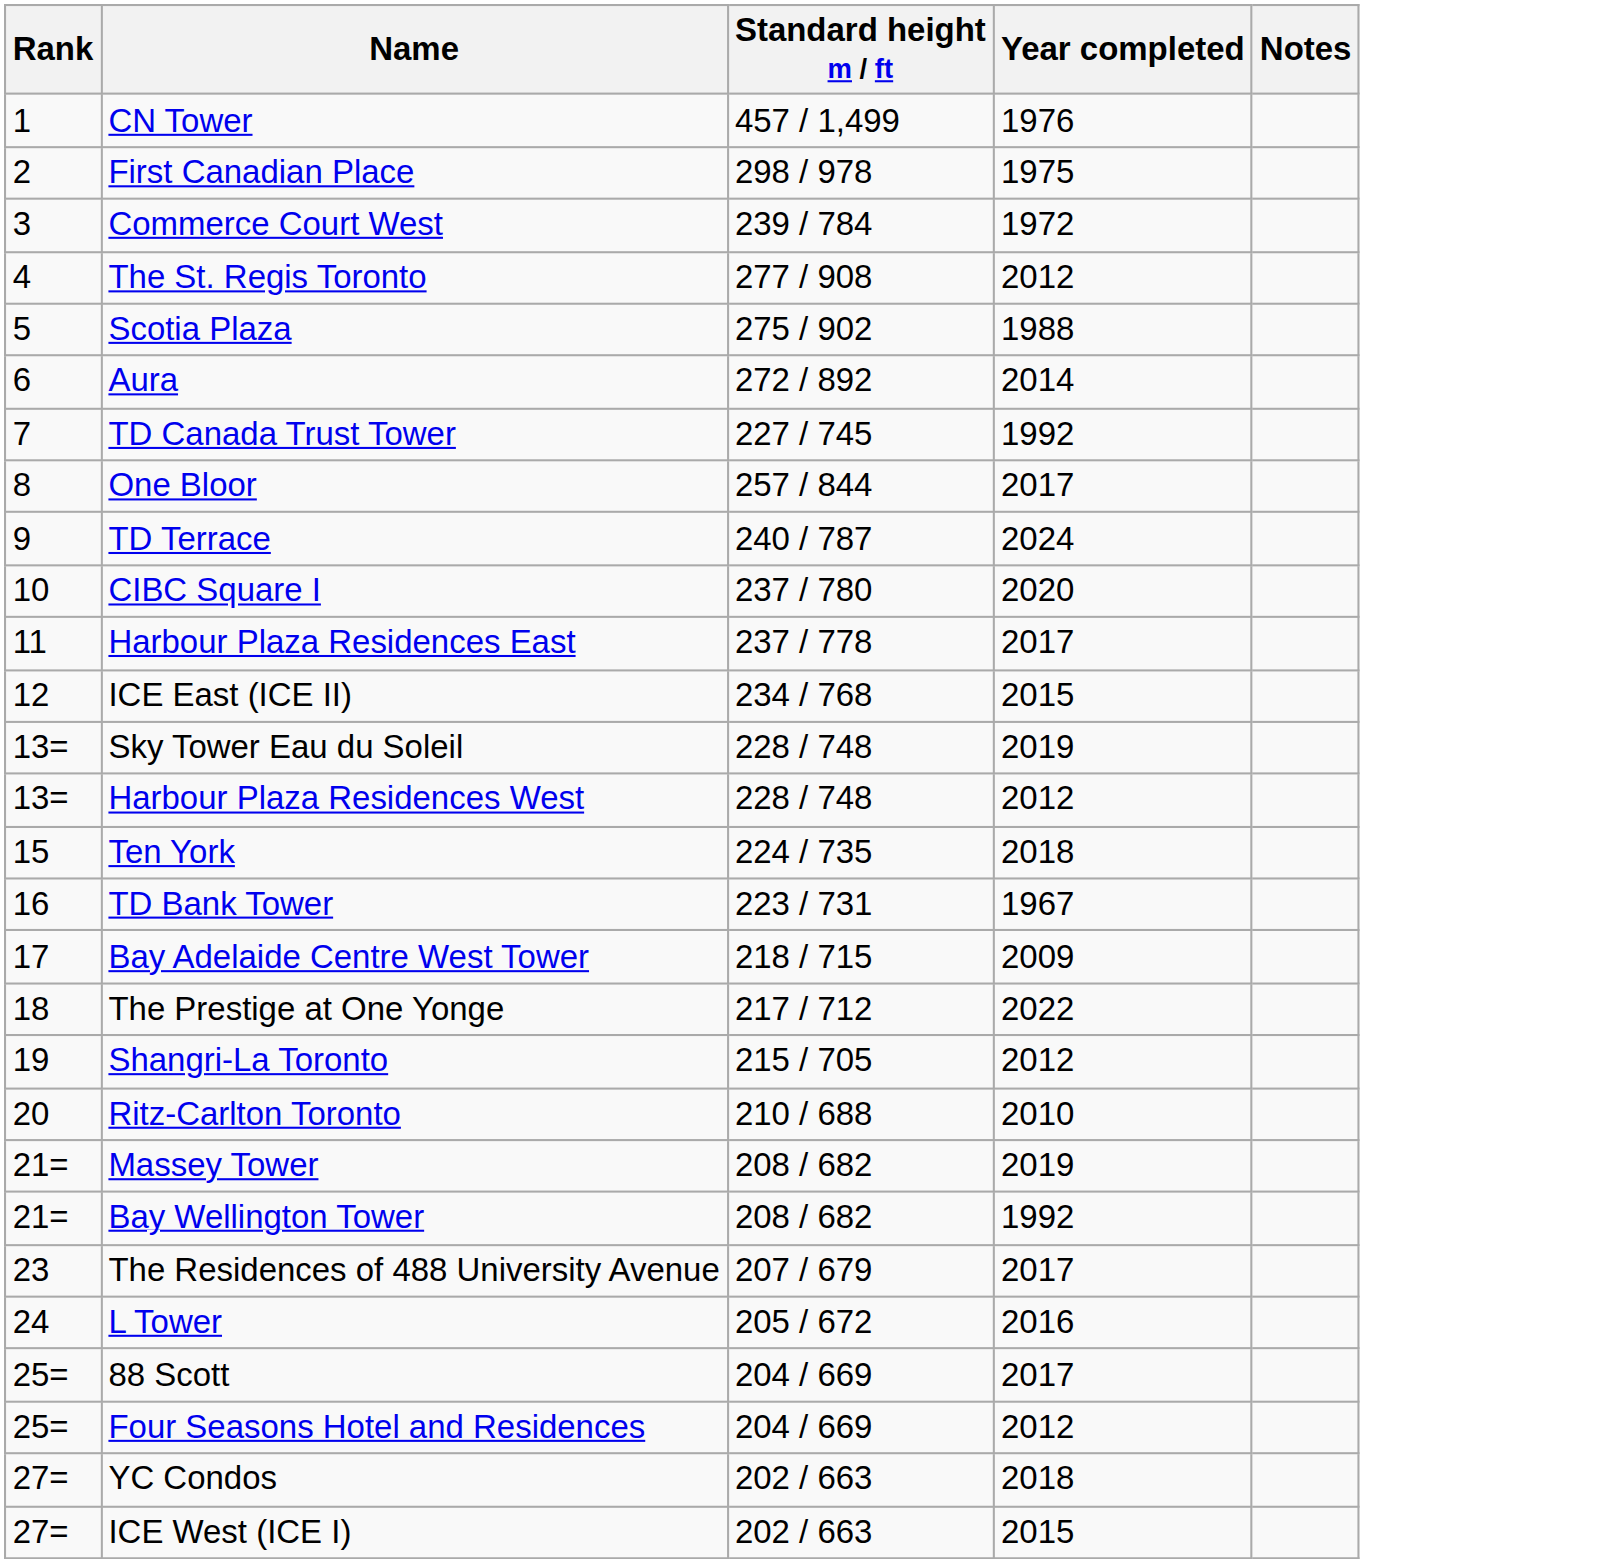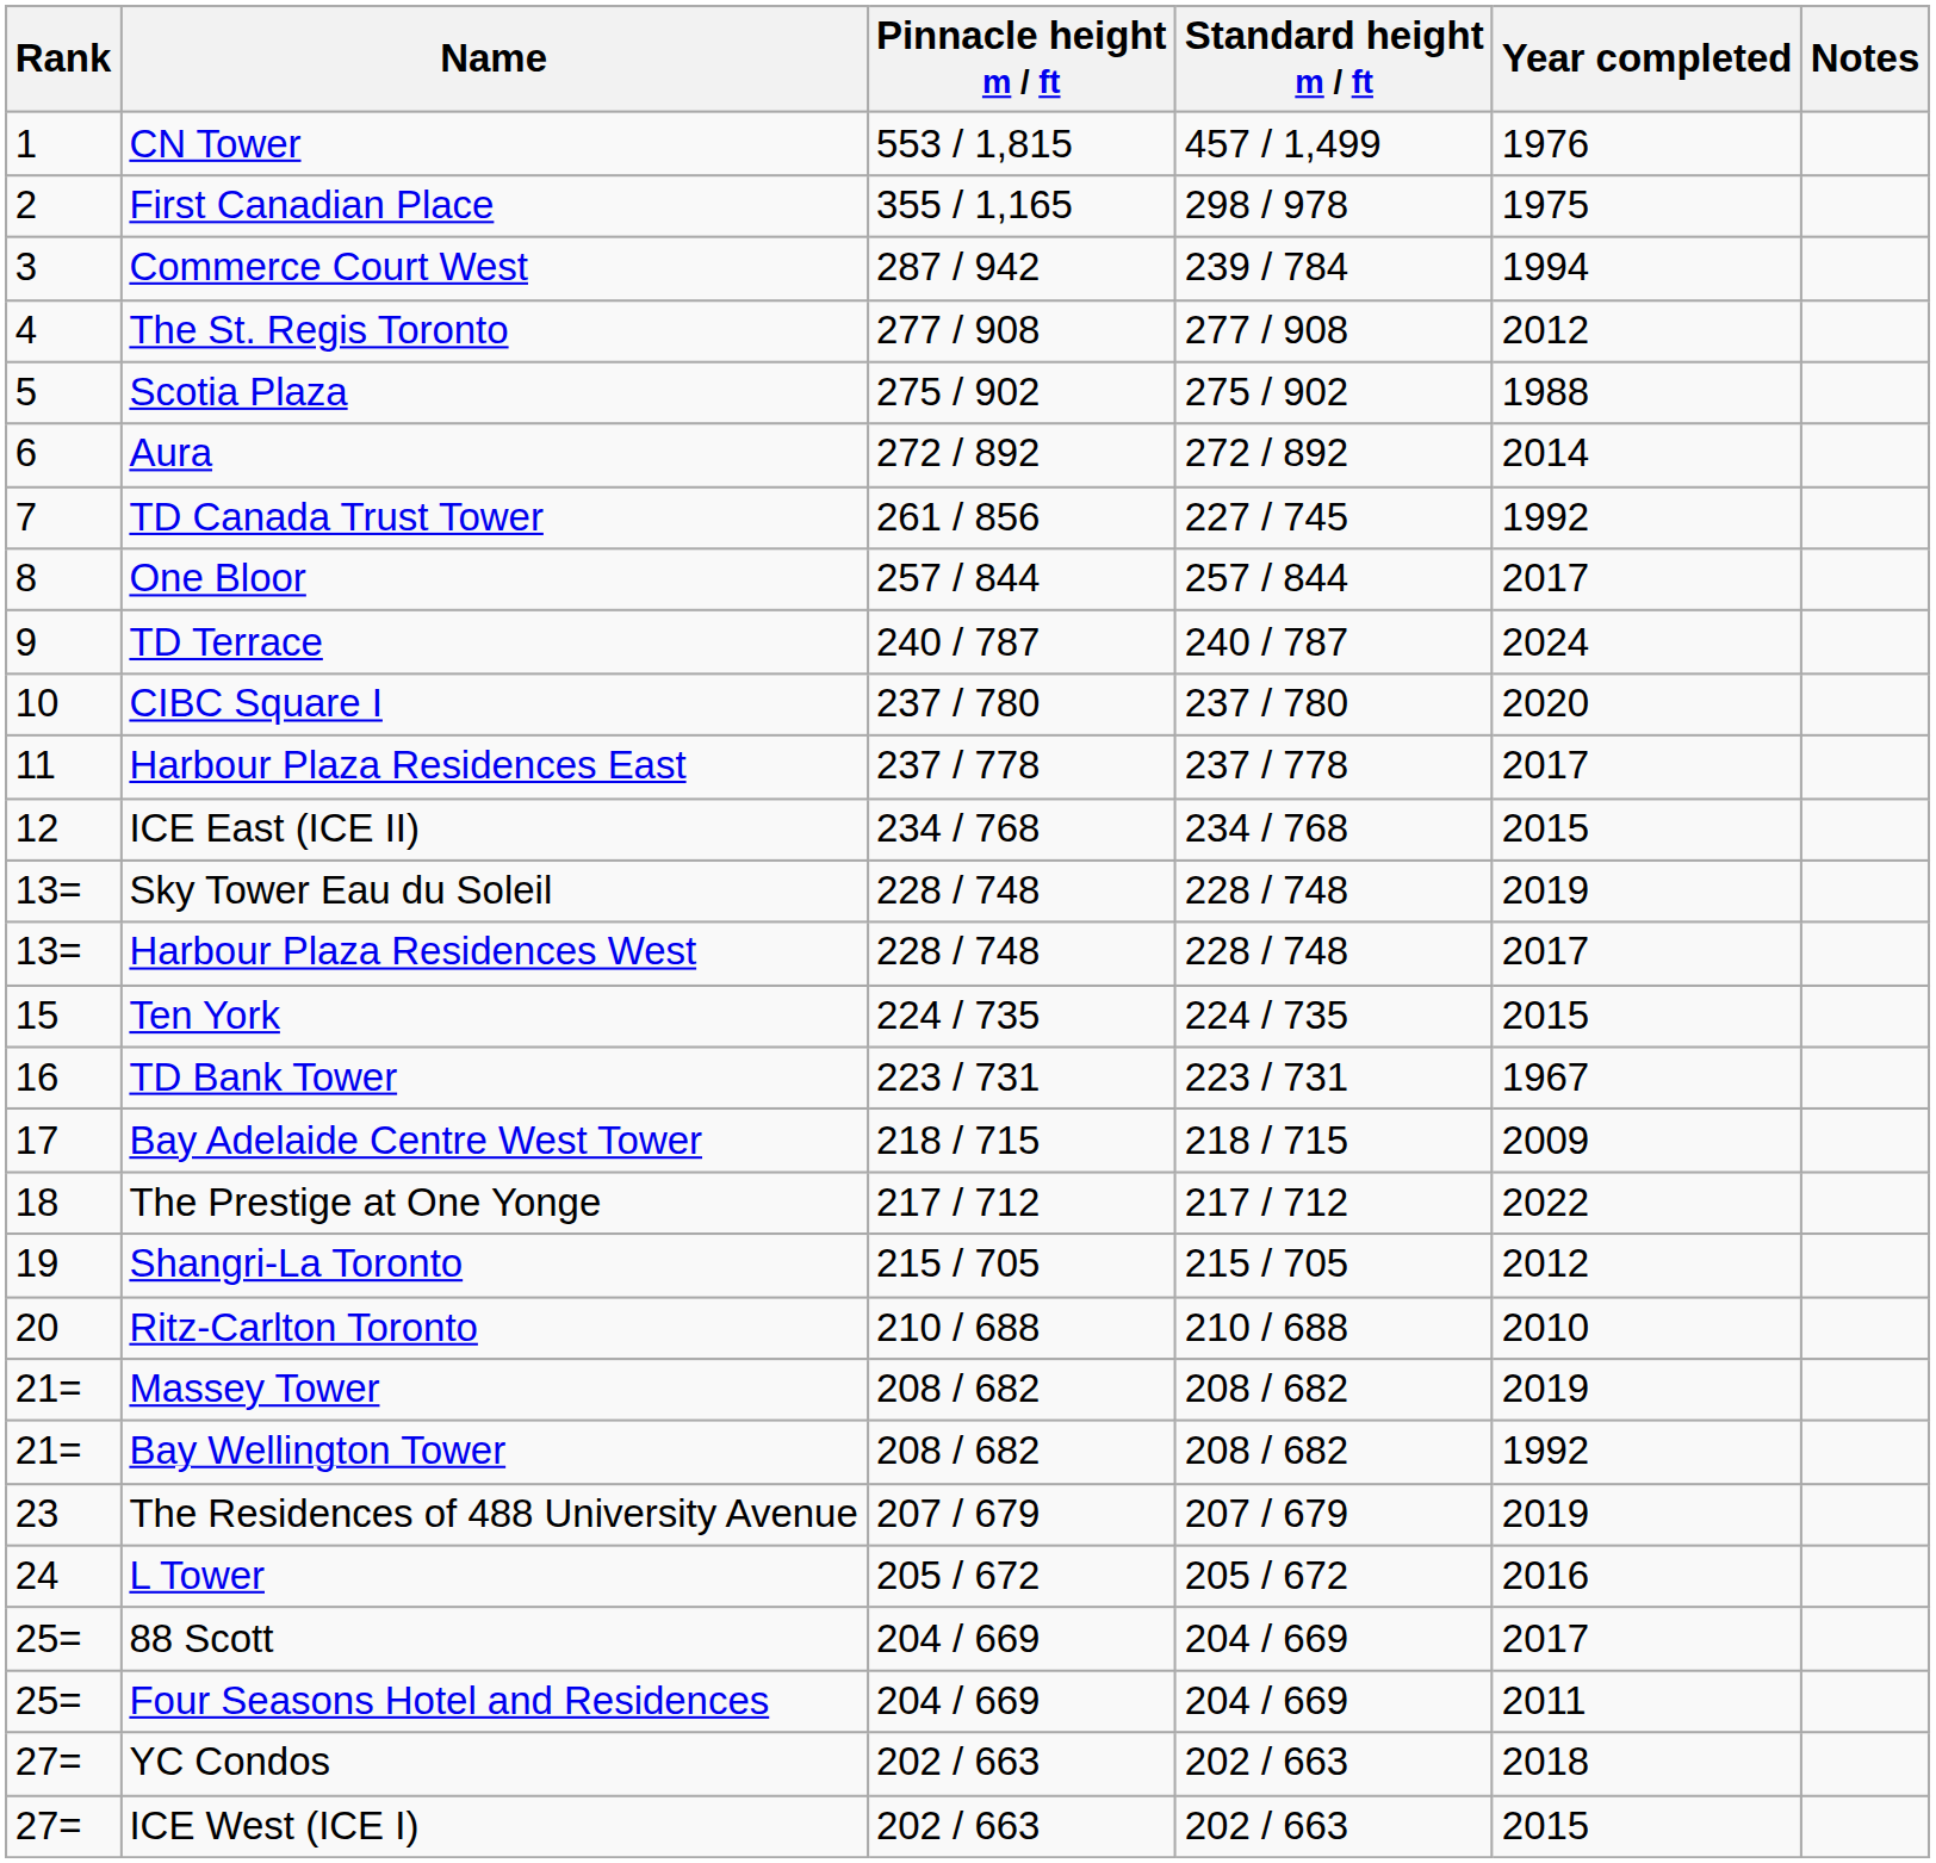+ column: Pinnacle height m / ft | 553 / 1,815 | 355 / 1,165 | 287 / 942 | 277 / 908 | 275 / 902 | 272 / 892 | 261 / 856 | 257 / 844 | 240 / 787 | 237 / 780 | 237 / 778 | 234 / 768 | 228 / 748 | 228 / 748 | 224 / 735 | 223 / 731 | 218 / 715 | 217 / 712 | 215 / 705 | 210 / 688 | 208 / 682 | 208 / 682 | 207 / 679 | 205 / 672 | 204 / 669 | 204 / 669 | 202 / 663 | 202 / 663
Commerce Court West | Year completed: 1972 -> 1994
Harbour Plaza Residences West | Year completed: 2012 -> 2017
Ten York | Year completed: 2018 -> 2015
The Residences of 488 University Avenue | Year completed: 2017 -> 2019
Four Seasons Hotel and Residences | Year completed: 2012 -> 2011
